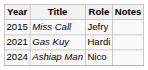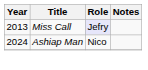Miss Call | Year: 2015 -> 2013
Miss Call | Role: no background -> lavender background
- row: 2021 | Gas Kuy | Hardi
